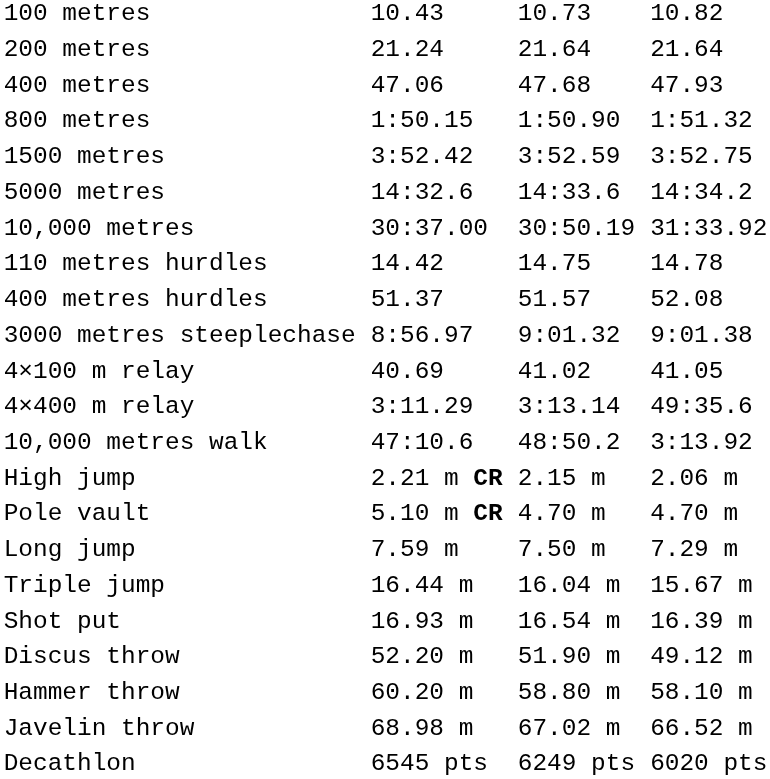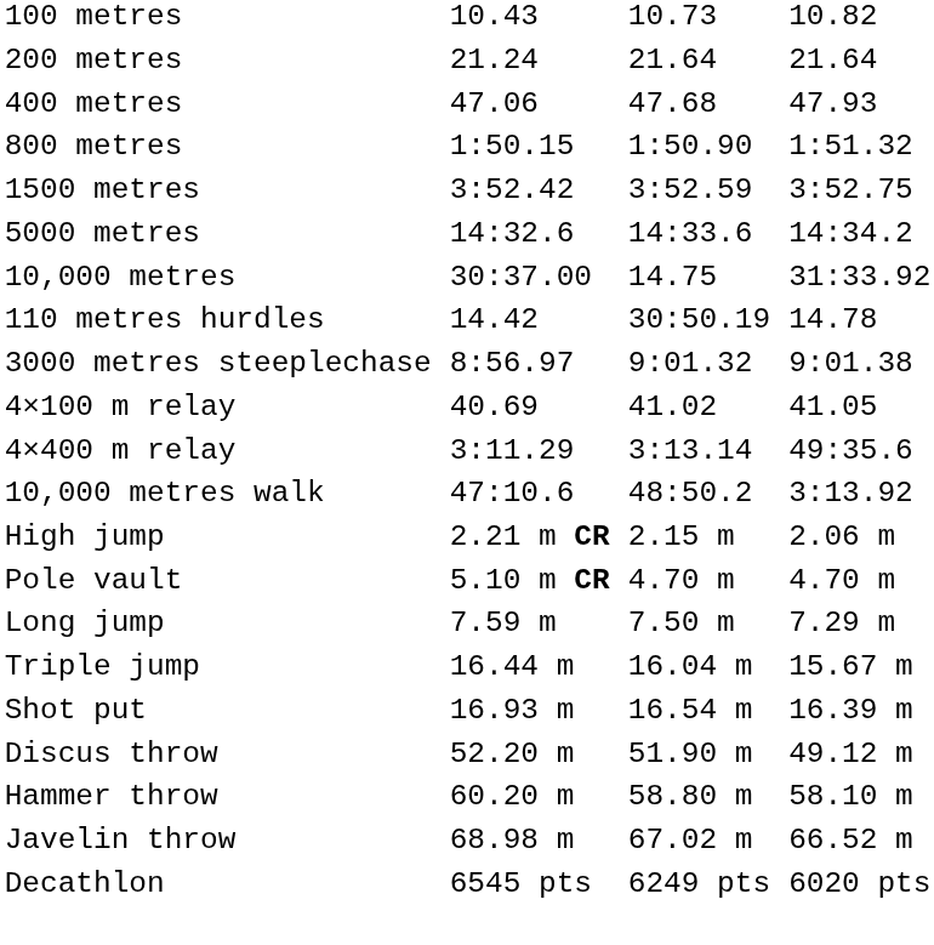10,000 metres | column 5: 30:50.19 -> 14.75
110 metres hurdles | column 5: 14.75 -> 30:50.19
- row: 400 metres hurdles | 51.37 | 51.57 | 52.08
